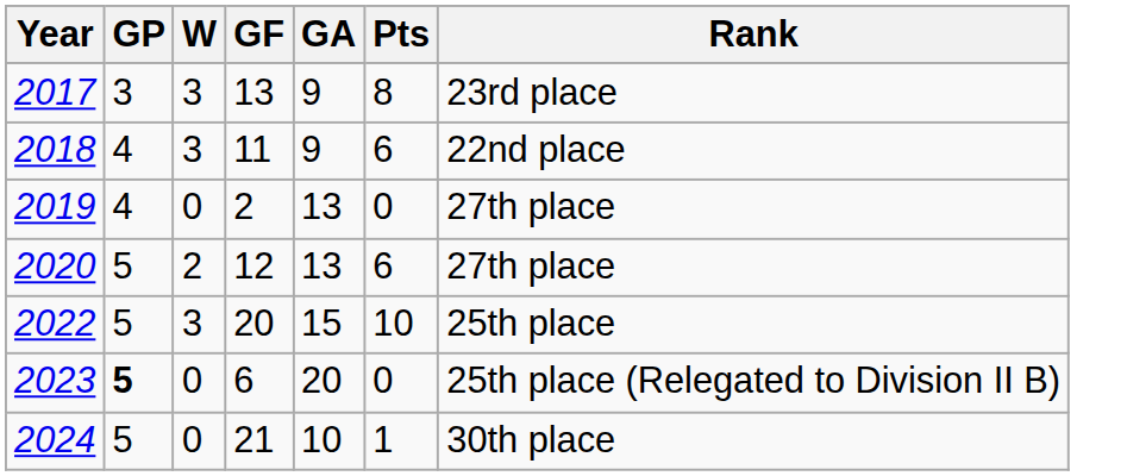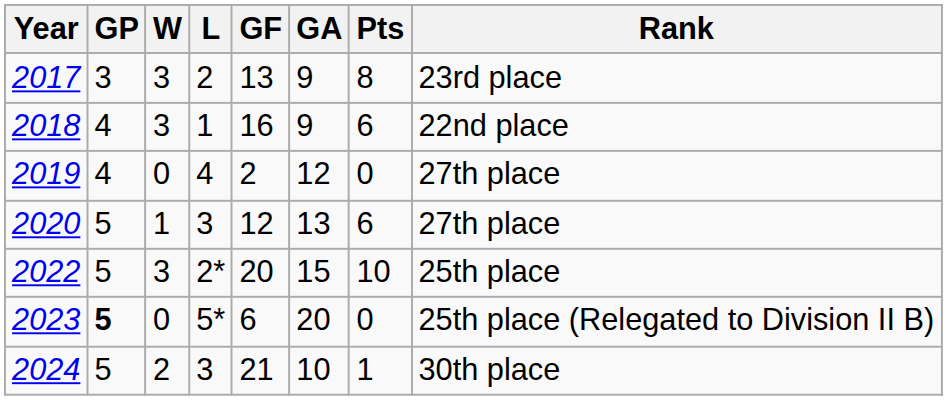+ column: L | 2 | 1 | 4 | 3 | 2* | 5* | 3
2018 | GF: 11 -> 16
2019 | GA: 13 -> 12
2020 | W: 2 -> 1
2024 | W: 0 -> 2
